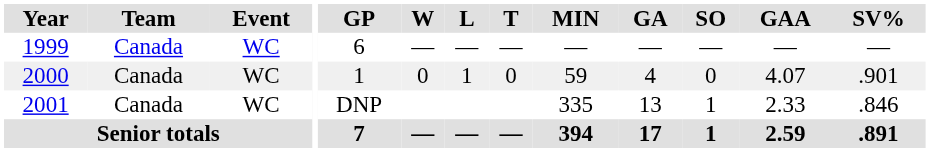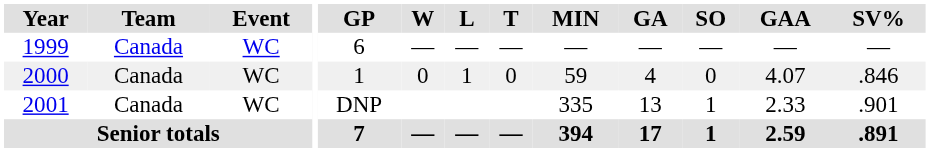2000 | SV%: .901 -> .846
2001 | SV%: .846 -> .901
